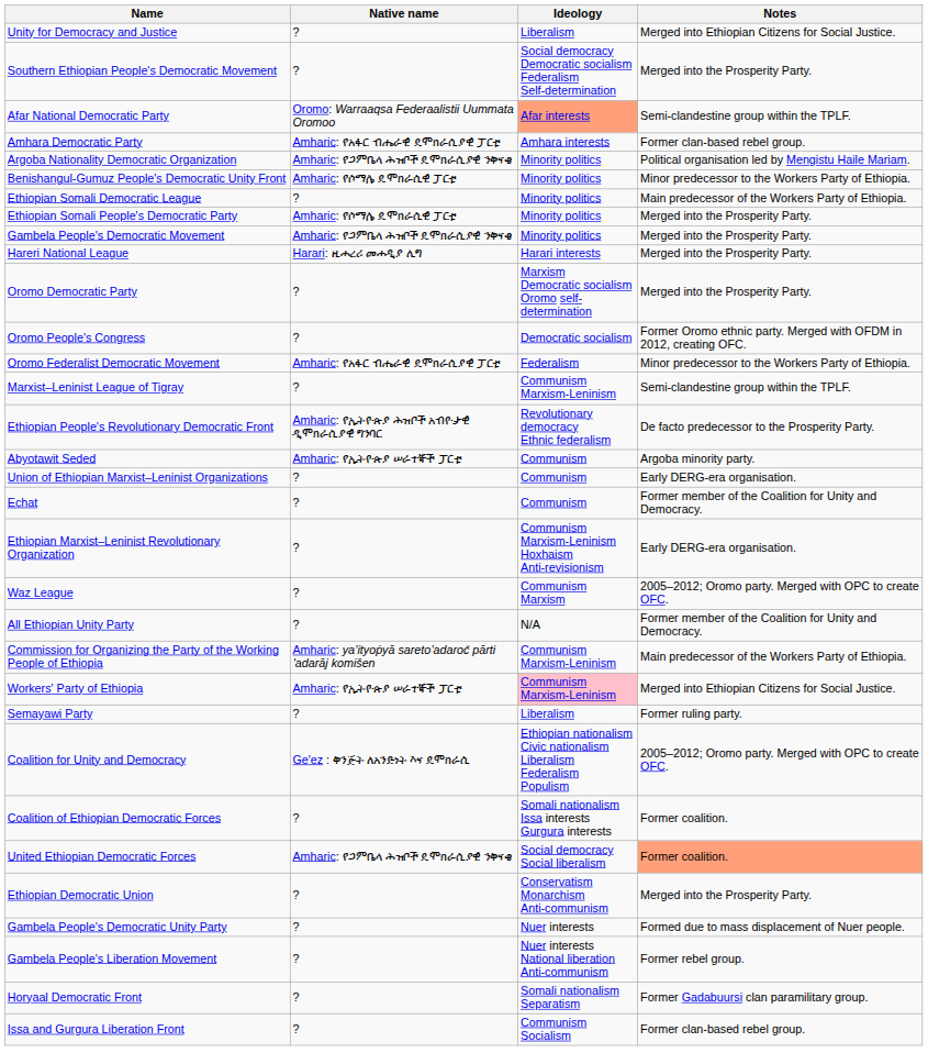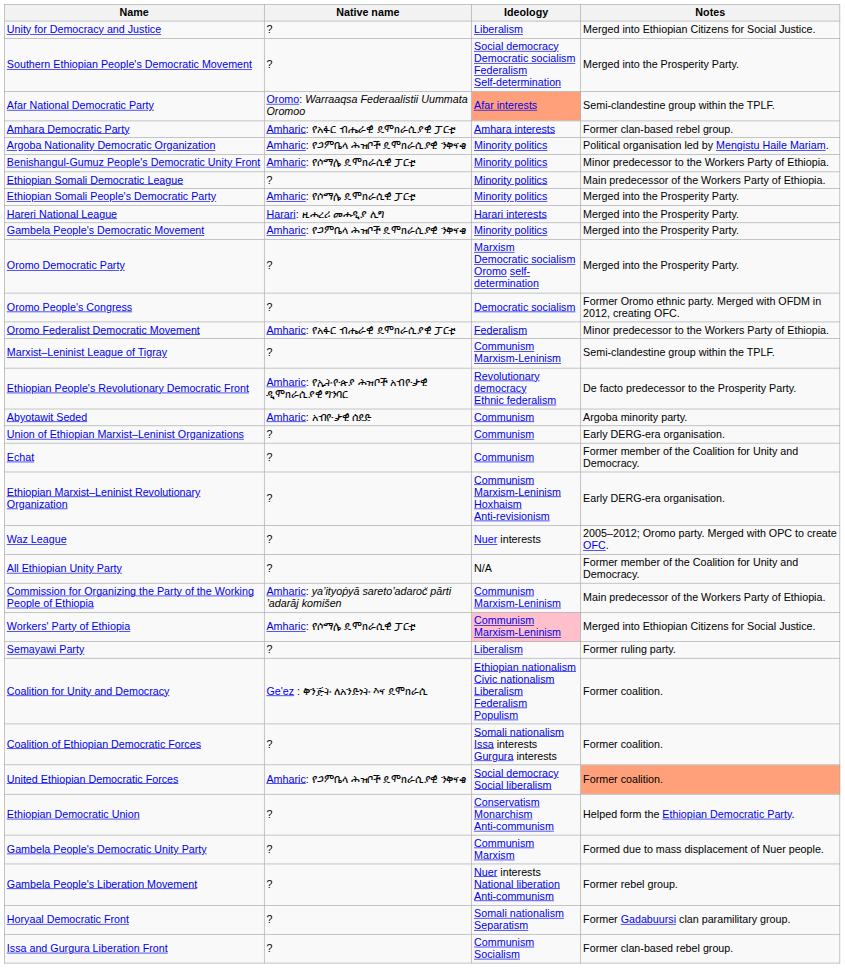rows swapped: Gambela People's Democratic Movement <-> Hareri National League
Abyotawit Seded | Native name: Amharic: የኢትዮጵያ ሠራተኞች ፓርቲ -> Amharic: አብዮታዊ ሰደድ
Waz League | Ideology: Communism Marxism -> Nuer interests
Workers' Party of Ethiopia | Native name: Amharic: የኢትዮጵያ ሠራተኞች ፓርቲ -> Amharic: የሶማሌ ዴሞክራሲዊ ፓርቲ
Coalition for Unity and Democracy | Notes: 2005–2012; Oromo party. Merged with OPC to create OFC. -> Former coalition.
Ethiopian Democratic Union | Notes: Merged into the Prosperity Party. -> Helped form the Ethiopian Democratic Party.
Gambela People's Democratic Unity Party | Ideology: Nuer interests -> Communism Marxism
